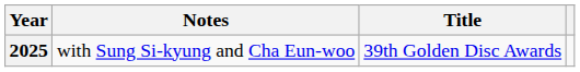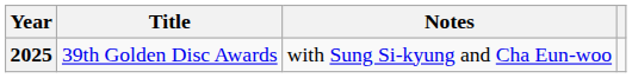columns swapped: Title <-> Notes
